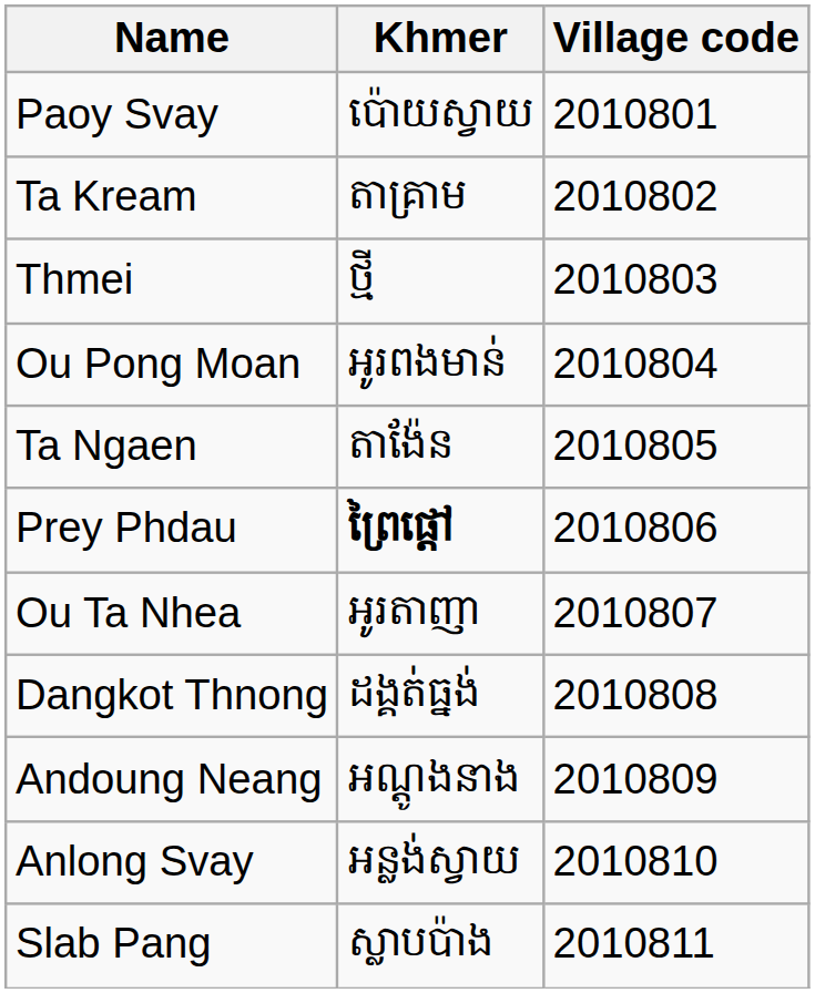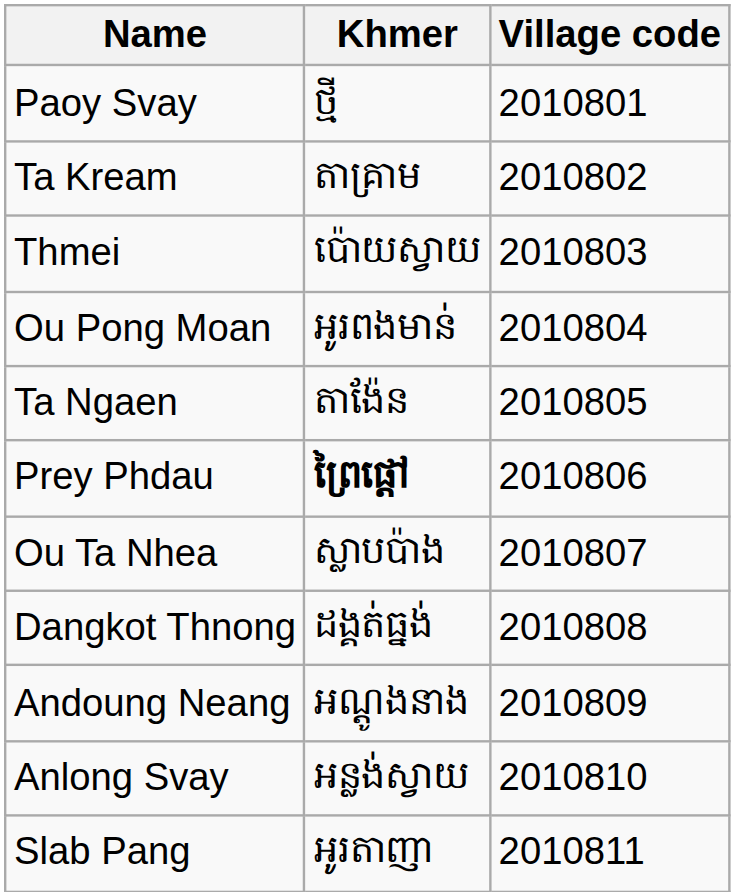Paoy Svay | Khmer: ប៉ោយស្វាយ -> ថ្មី
Thmei | Khmer: ថ្មី -> ប៉ោយស្វាយ
Ou Ta Nhea | Khmer: អូរតាញា -> ស្លាបប៉ាង
Slab Pang | Khmer: ស្លាបប៉ាង -> អូរតាញា
